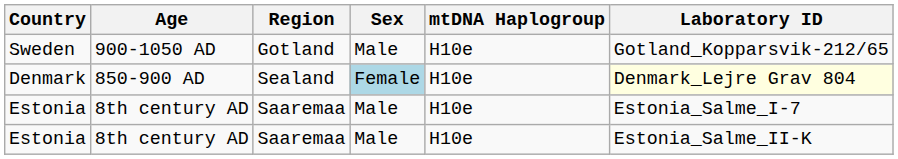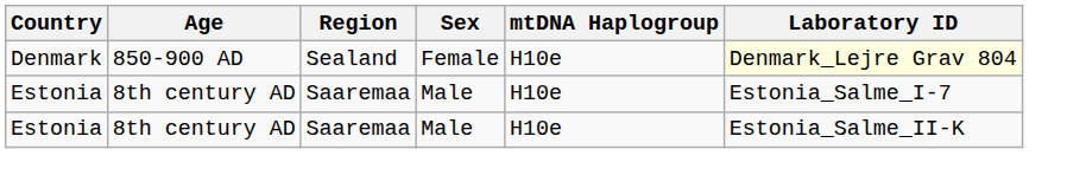- row: Sweden | 900-1050 AD | Gotland | Male | H10e | Gotland_Kopparsvik-212/65
Denmark | Sex: lightblue background -> no background
